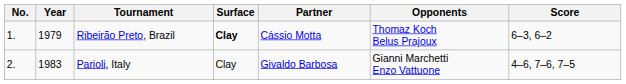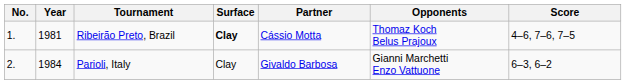Ribeirão Preto, Brazil | Year: 1979 -> 1981
Ribeirão Preto, Brazil | Score: 6–3, 6–2 -> 4–6, 7–6, 7–5
Parioli, Italy | Year: 1983 -> 1984
Parioli, Italy | Score: 4–6, 7–6, 7–5 -> 6–3, 6–2
